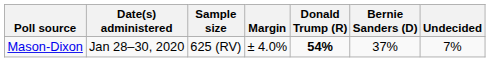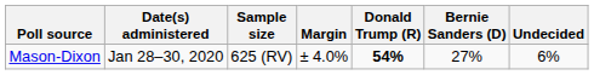Mason-Dixon | Bernie Sanders (D): 37% -> 27%
Mason-Dixon | Undecided: 7% -> 6%
